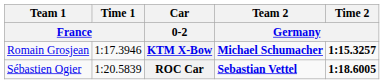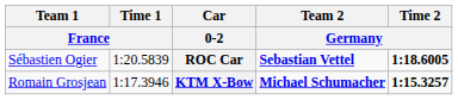rows swapped: KTM X-Bow <-> ROC Car
